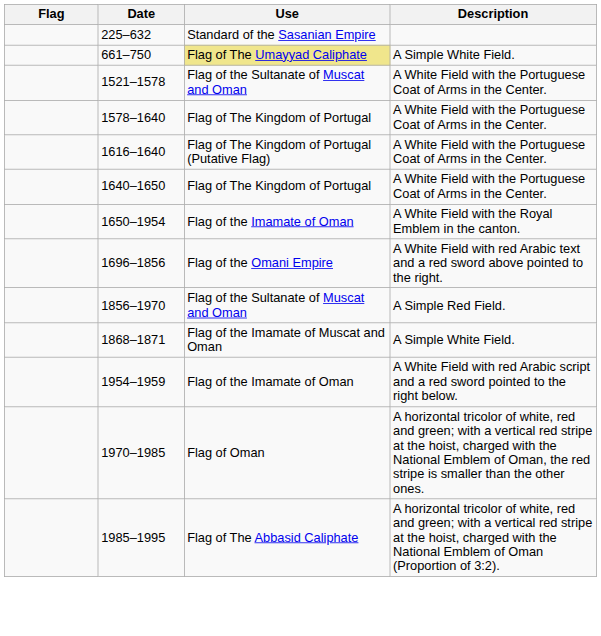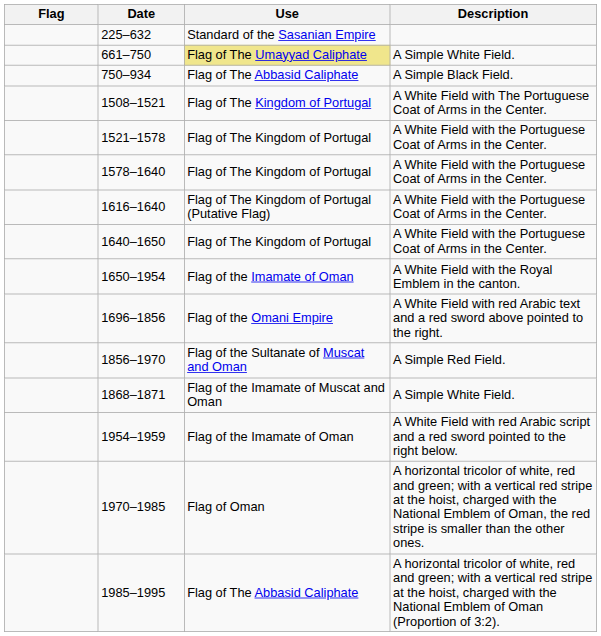+ row: 750–934 | Flag of The Abbasid Caliphate | A Simple Black Field.
+ row: 1508–1521 | Flag of The Kingdom of Portugal | A White Field with The Portuguese Coat of Arms in the Center.
1521–1578 | Use: Flag of the Sultanate of Muscat and Oman -> Flag of The Kingdom of Portugal
